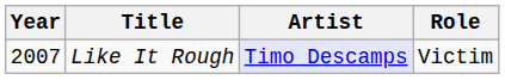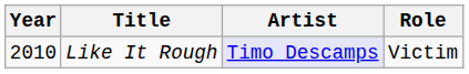Like It Rough | Year: 2007 -> 2010
